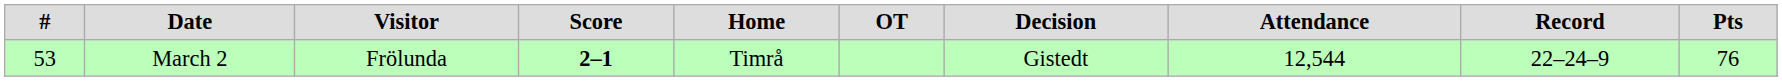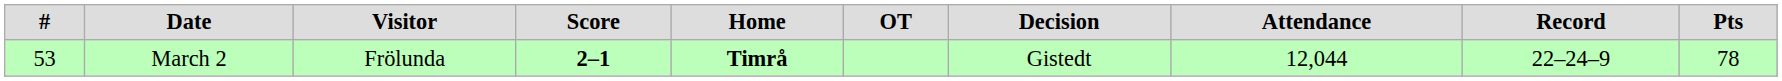March 2 | Home: normal -> bold
March 2 | Attendance: 12,544 -> 12,044
March 2 | Pts: 76 -> 78
